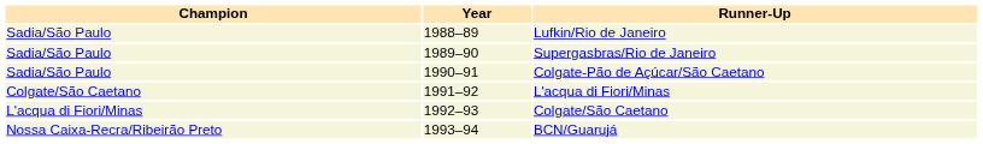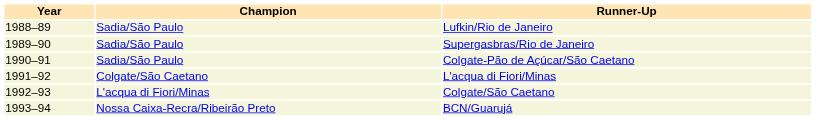columns swapped: Year <-> Champion
